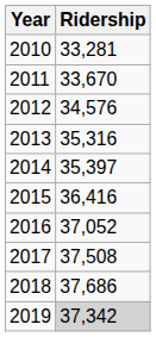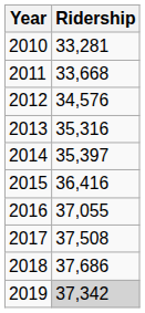2011 | Ridership: 33,670 -> 33,668
2016 | Ridership: 37,052 -> 37,055
